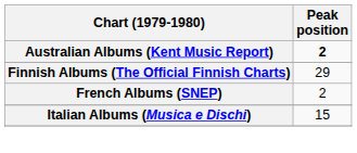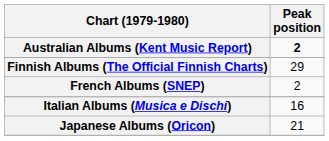Italian Albums (Musica e Dischi) | Peak position: 15 -> 16
+ row: Japanese Albums (Oricon) | 21
